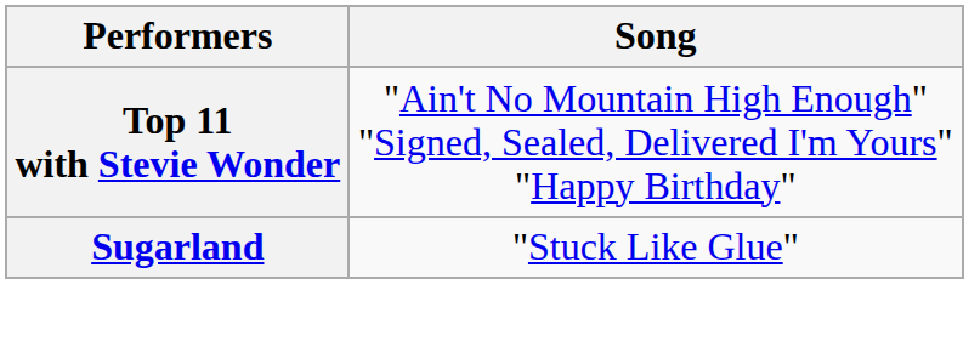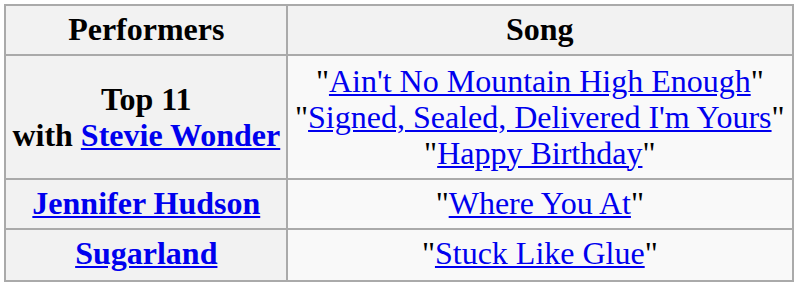+ row: Jennifer Hudson | "Where You At"
